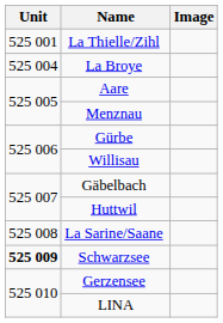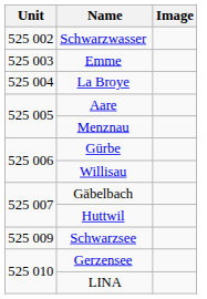- row: 525 001 | La Thielle/Zihl
+ row: 525 002 | Schwarzwasser
+ row: 525 003 | Emme
- row: 525 008 | La Sarine/Saane
Schwarzsee | Unit: bold -> normal
